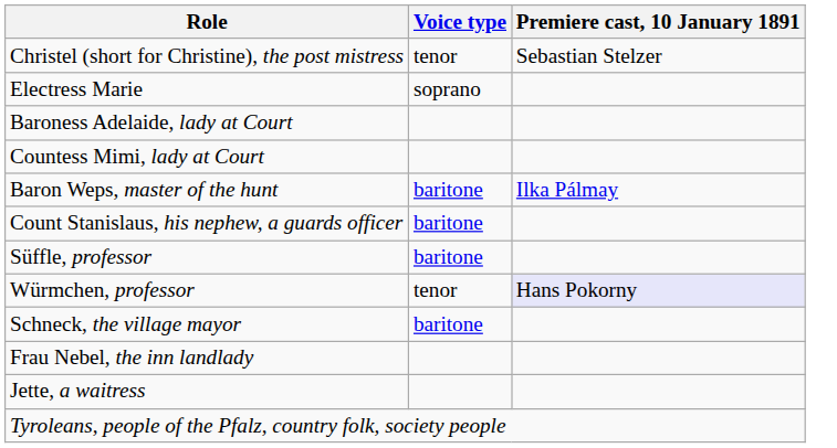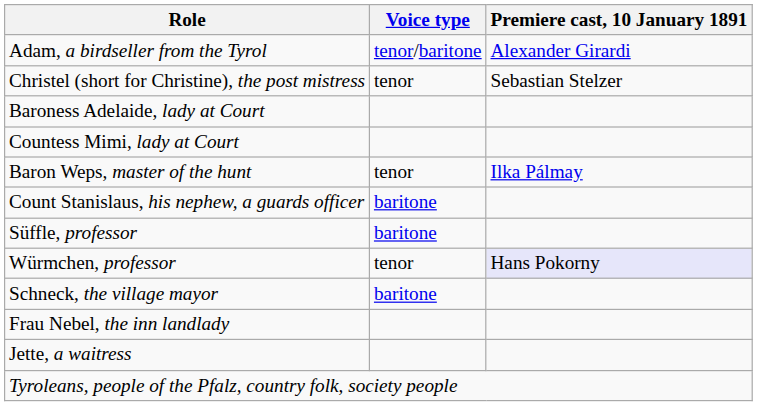+ row: Adam, a birdseller from the Tyrol | tenor/baritone | Alexander Girardi
- row: Electress Marie | soprano
Baron Weps, master of the hunt | Voice type: baritone -> tenor
